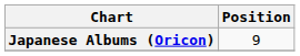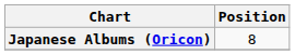Japanese Albums (Oricon) | Position: 9 -> 8
